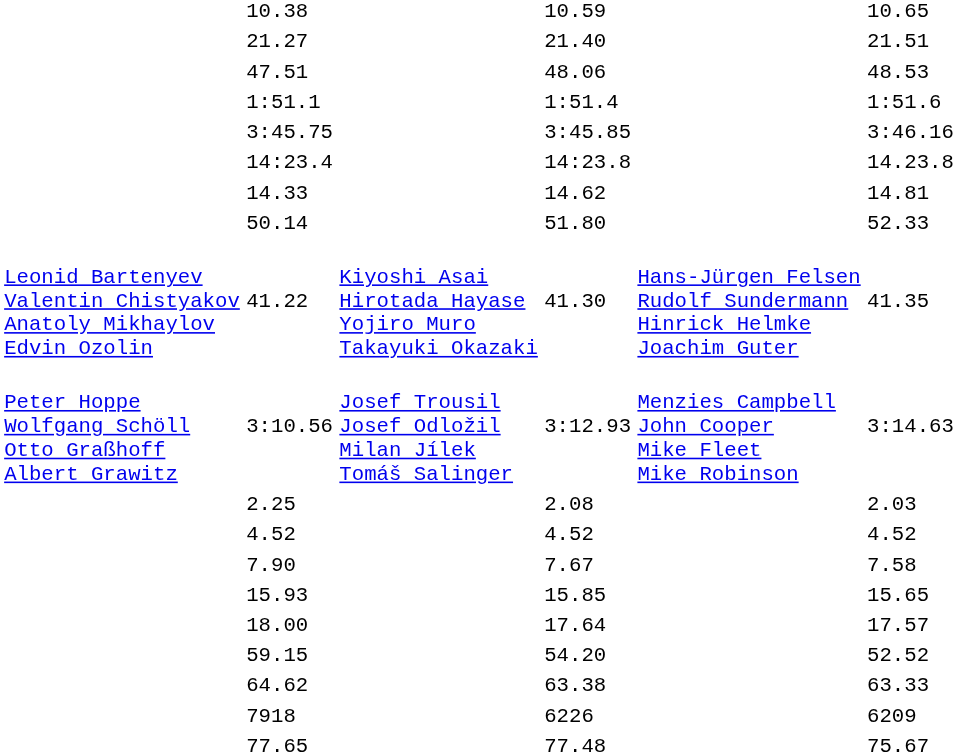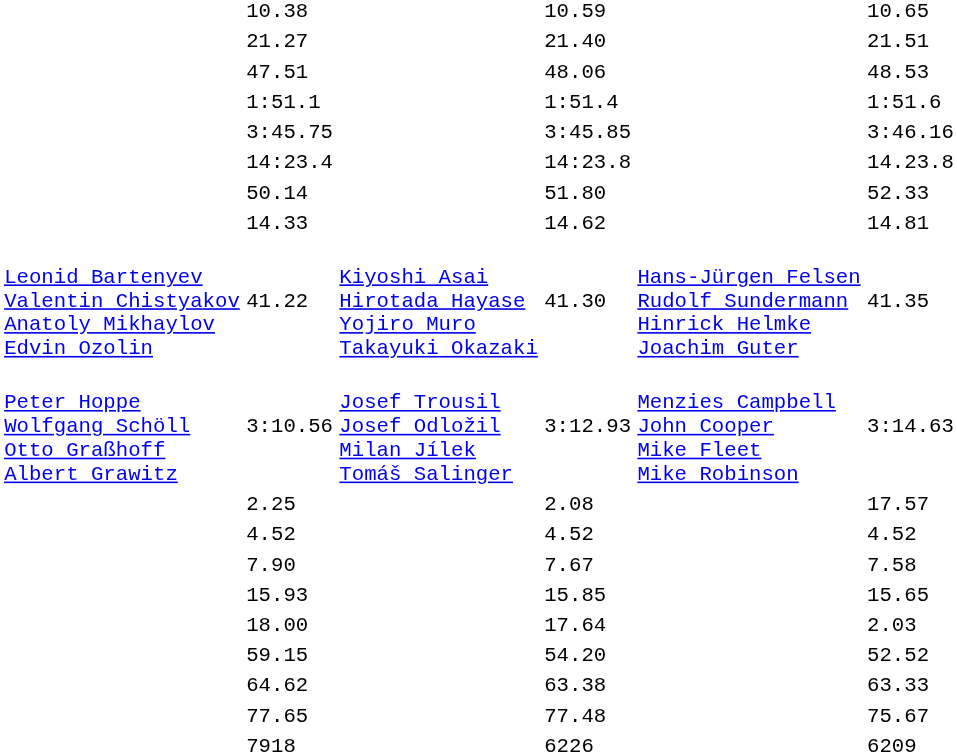rows swapped: 14.33 <-> 50.14
2.25 | column 7: 2.03 -> 17.57
18.00 | column 7: 17.57 -> 2.03
rows swapped: 77.65 <-> 7918
